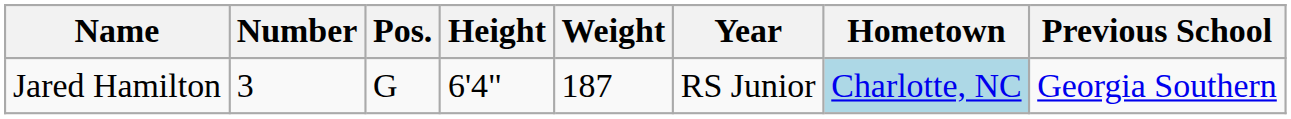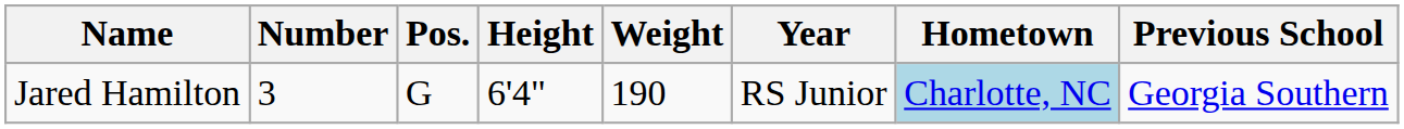Jared Hamilton | Weight: 187 -> 190
